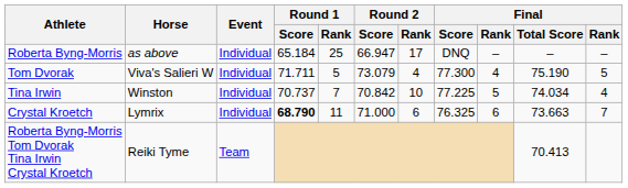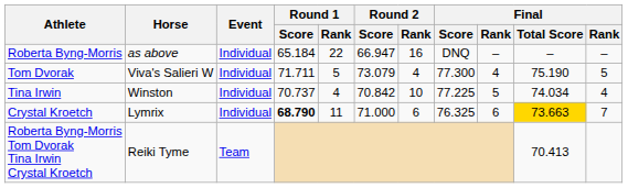Roberta Byng-Morris | Round 1 / Rank: 25 -> 22
Roberta Byng-Morris | Round 2 / Rank: 17 -> 16
Tina Irwin | Round 1 / Rank: 7 -> 4
Crystal Kroetch | Final / Total Score: no background -> gold background
